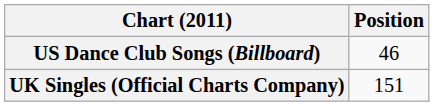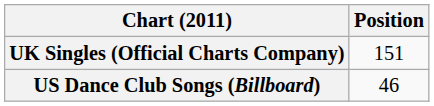rows swapped: UK Singles (Official Charts Company) <-> US Dance Club Songs (Billboard)
